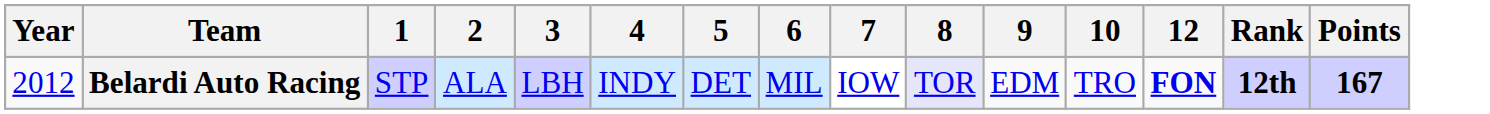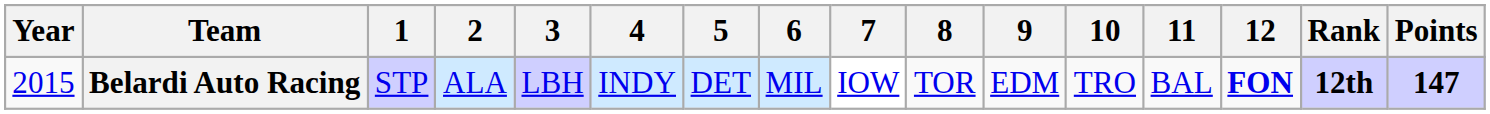+ column: 11 | BAL
Belardi Auto Racing | Year: 2012 -> 2015
Belardi Auto Racing | 8: lavender background -> no background
Belardi Auto Racing | Points: 167 -> 147
